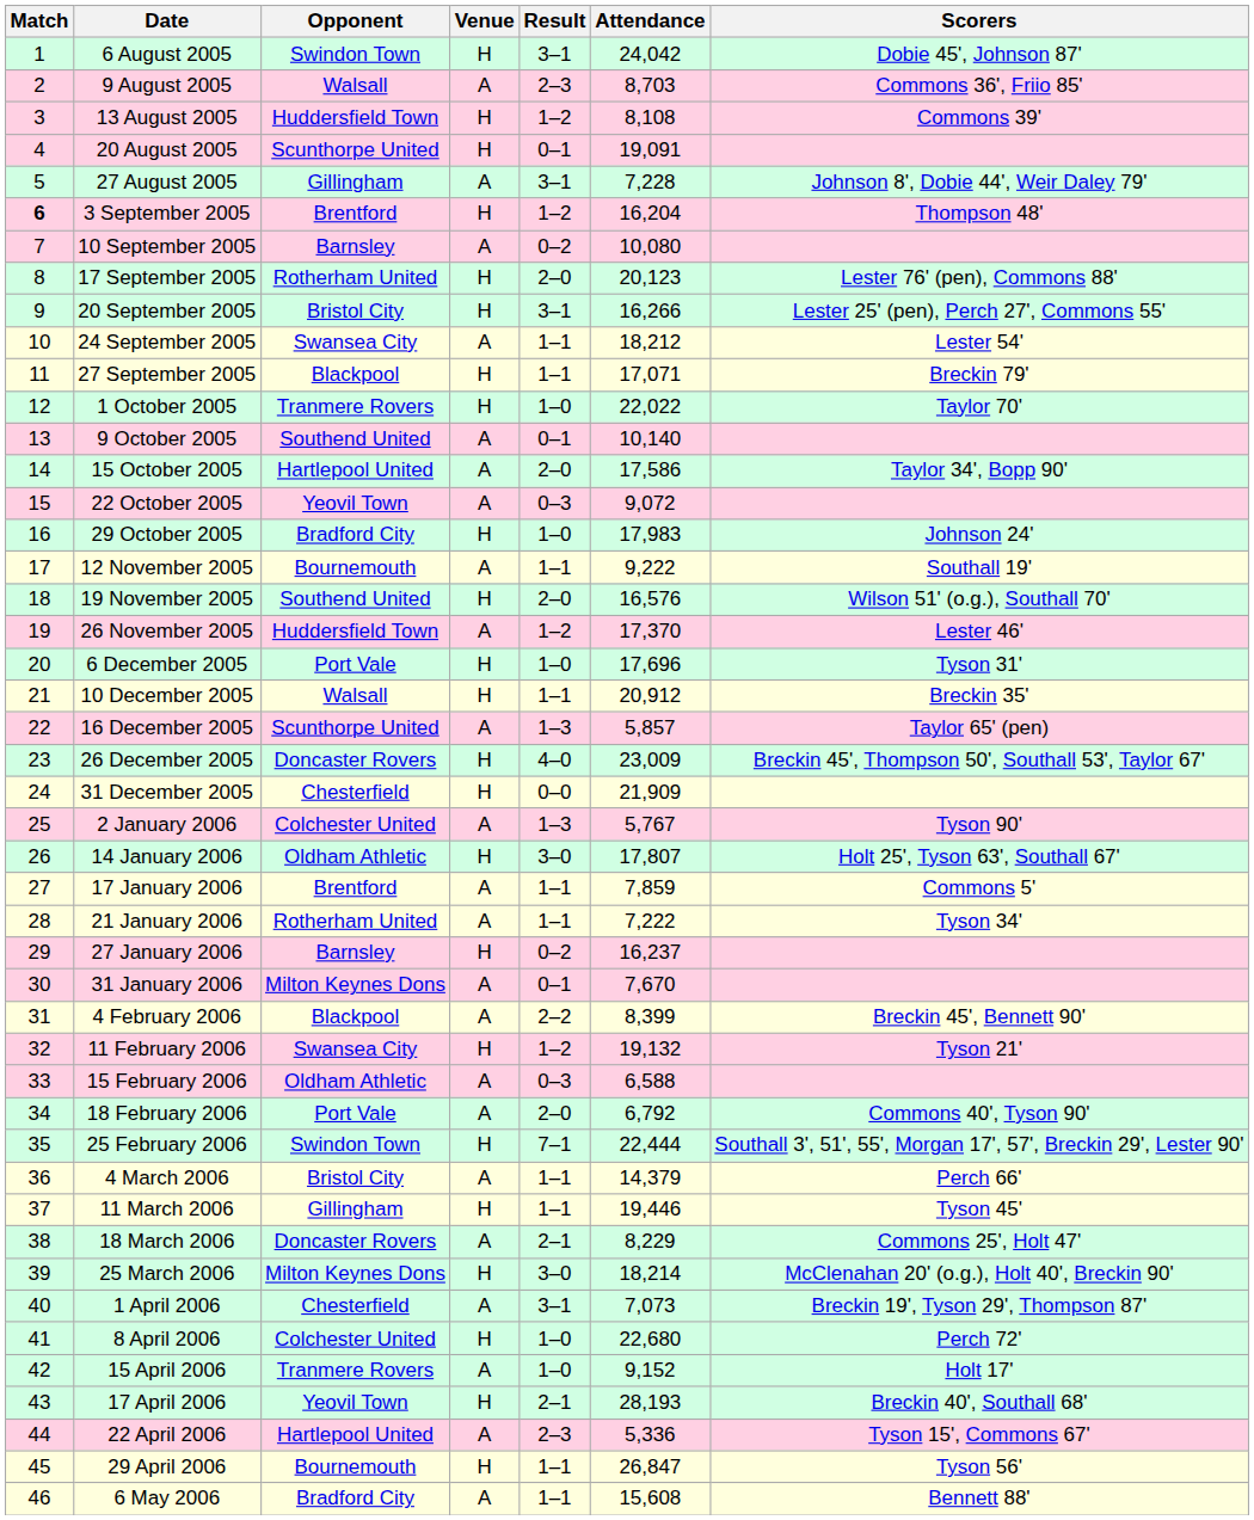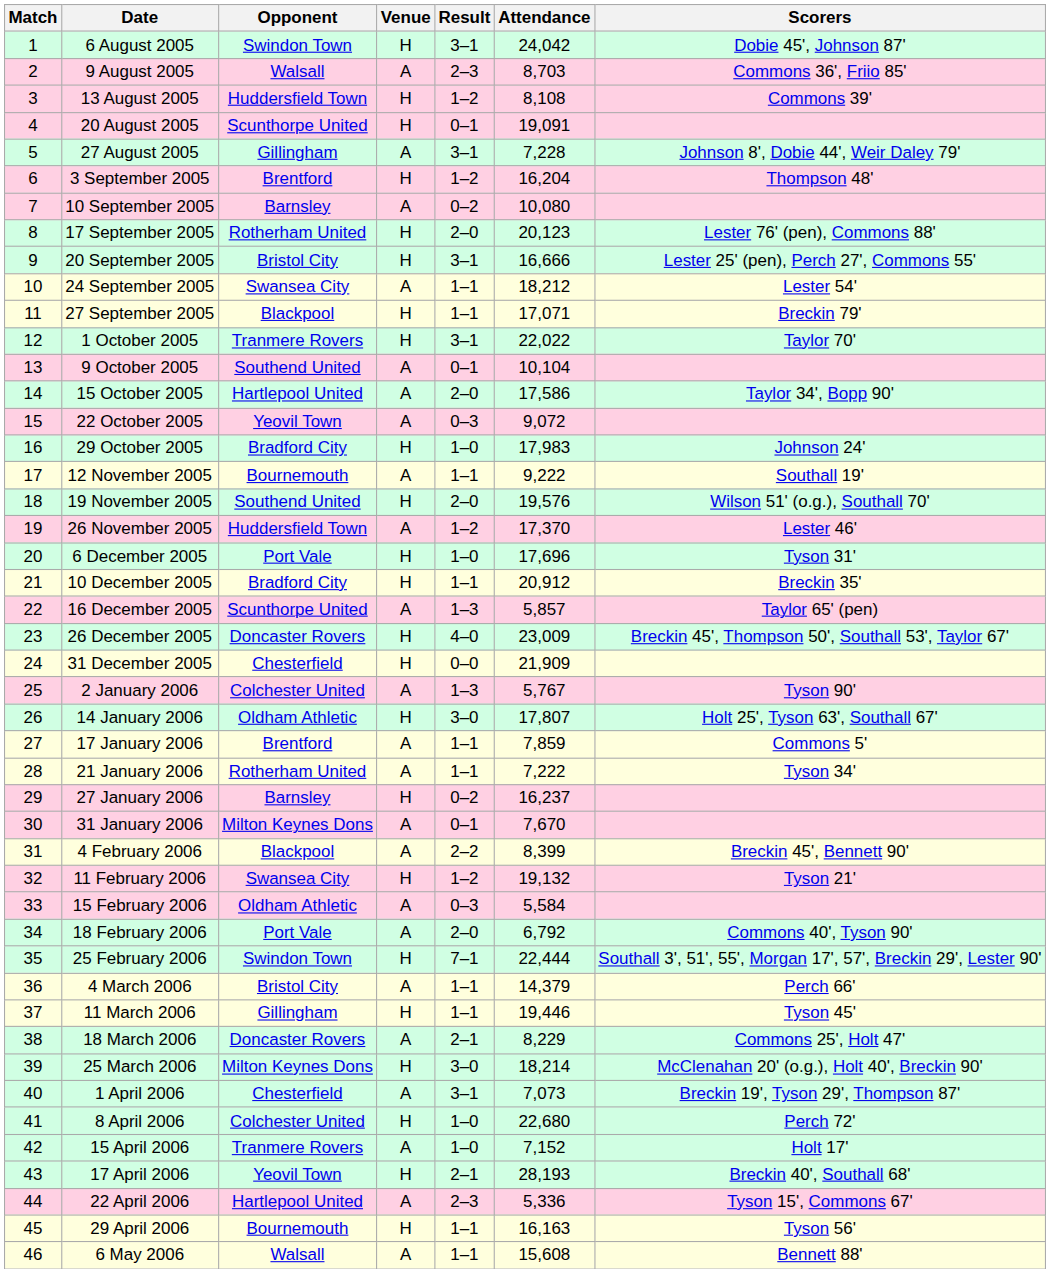3 September 2005 | Match: bold -> normal
20 September 2005 | Attendance: 16,266 -> 16,666
1 October 2005 | Result: 1–0 -> 3–1
9 October 2005 | Attendance: 10,140 -> 10,104
19 November 2005 | Attendance: 16,576 -> 19,576
10 December 2005 | Opponent: Walsall -> Bradford City
15 February 2006 | Attendance: 6,588 -> 5,584
15 April 2006 | Attendance: 9,152 -> 7,152
29 April 2006 | Attendance: 26,847 -> 16,163
6 May 2006 | Opponent: Bradford City -> Walsall
